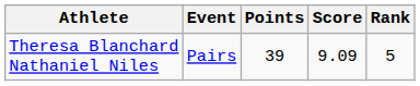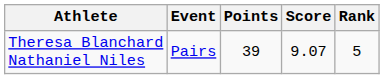Theresa Blanchard Nathaniel Niles | Score: 9.09 -> 9.07
